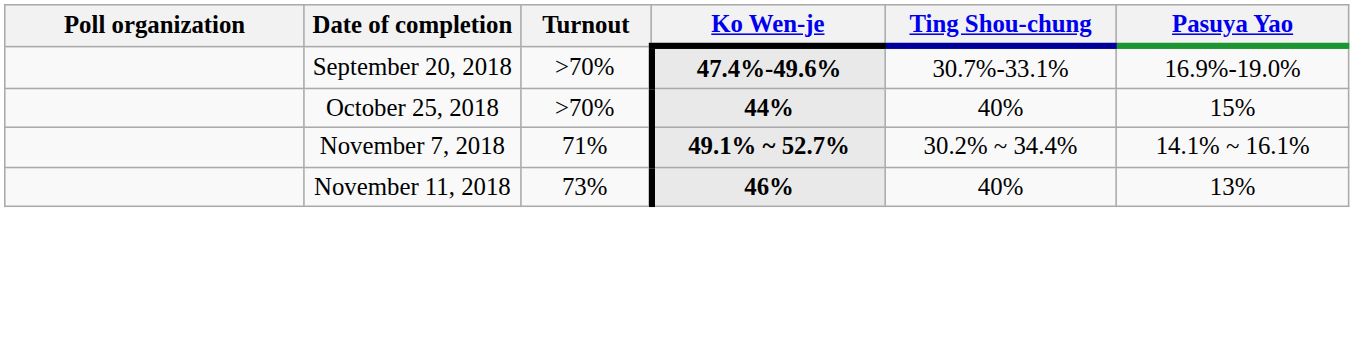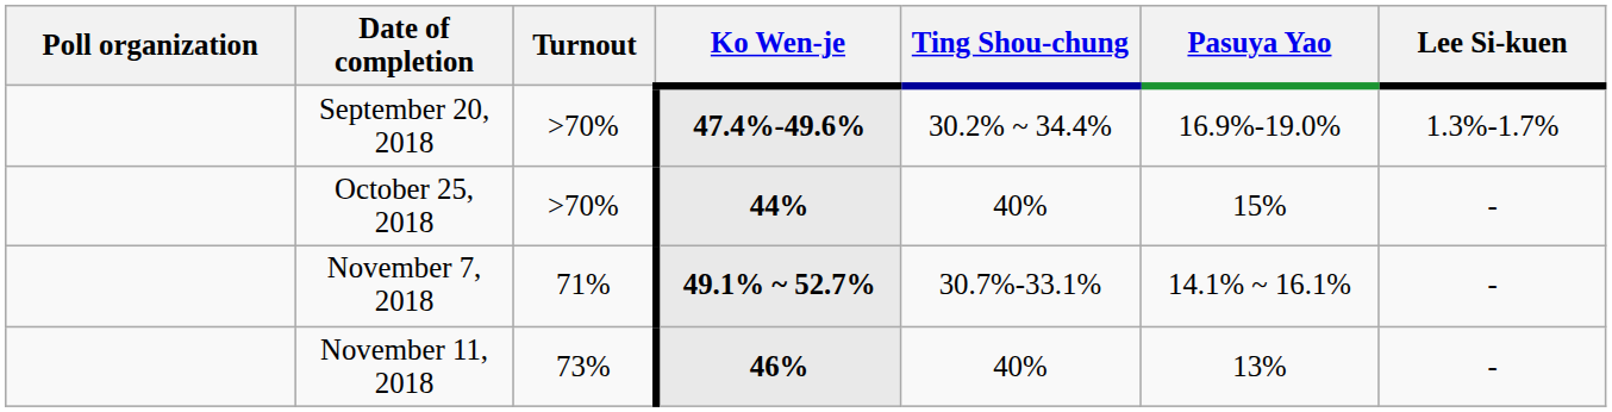+ column: Lee Si-kuen | 1.3%-1.7% | - | - | -
September 20, 2018 | Ting Shou-chung: 30.7%-33.1% -> 30.2% ~ 34.4%
November 7, 2018 | Ting Shou-chung: 30.2% ~ 34.4% -> 30.7%-33.1%
